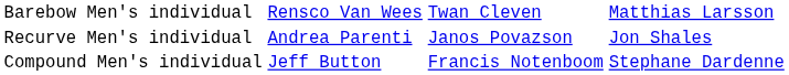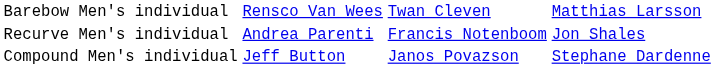Recurve Men's individual | column 3: Janos Povazson -> Francis Notenboom
Compound Men's individual | column 3: Francis Notenboom -> Janos Povazson
